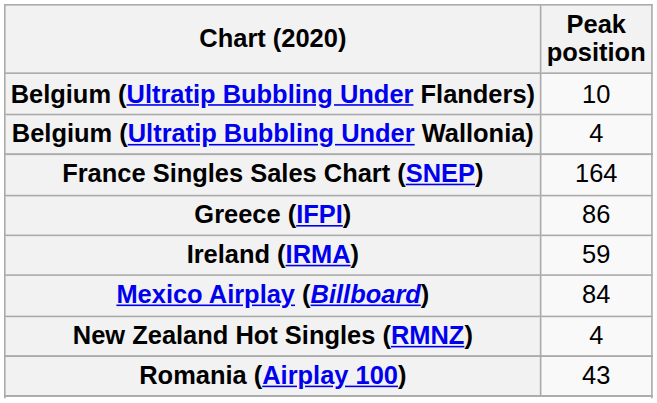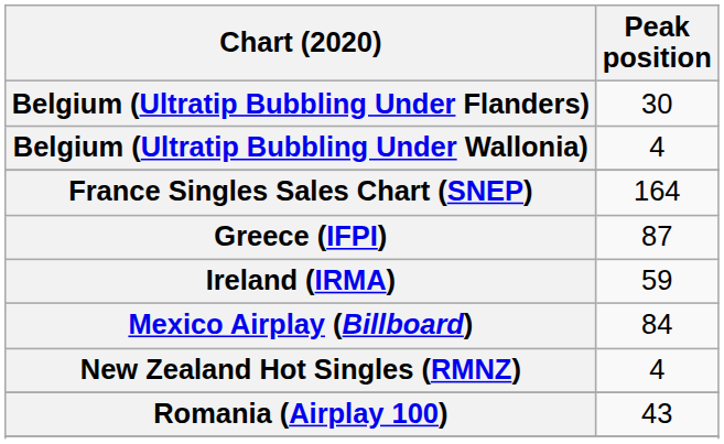Belgium (Ultratip Bubbling Under Flanders) | Peak position: 10 -> 30
Greece (IFPI) | Peak position: 86 -> 87
